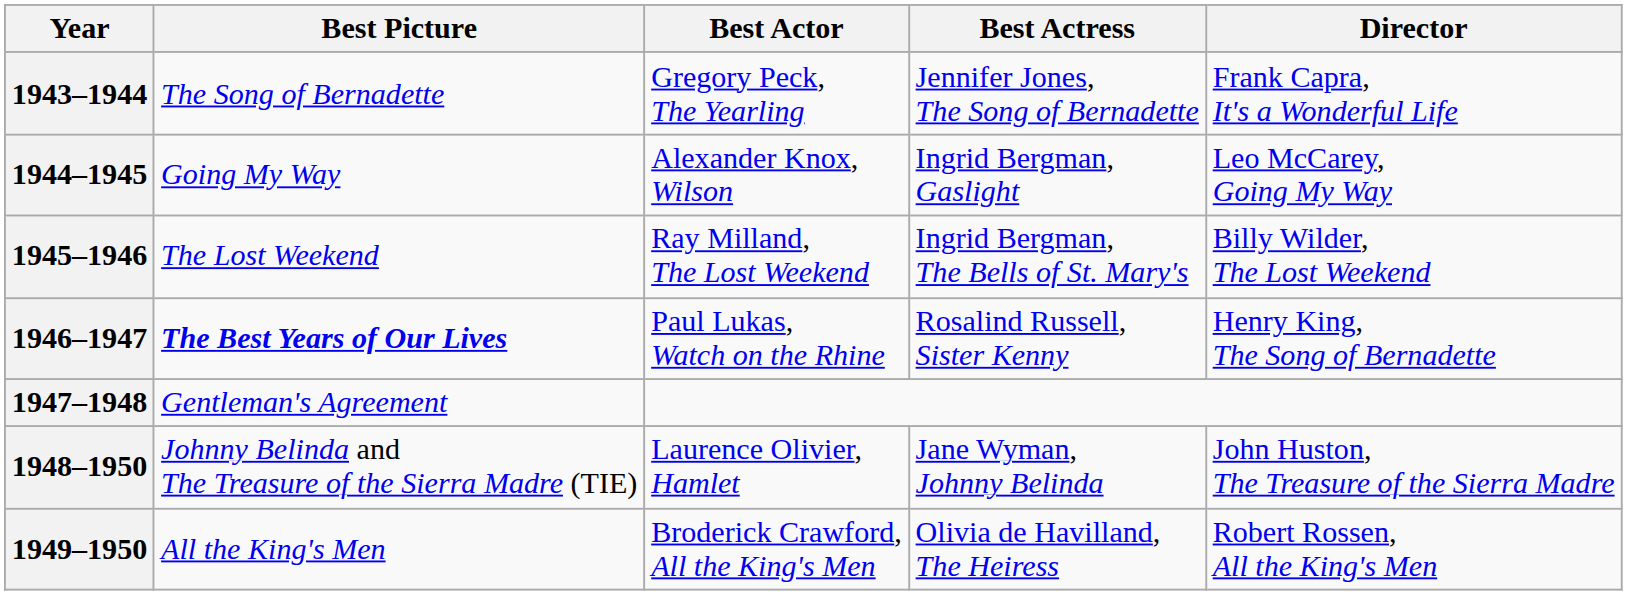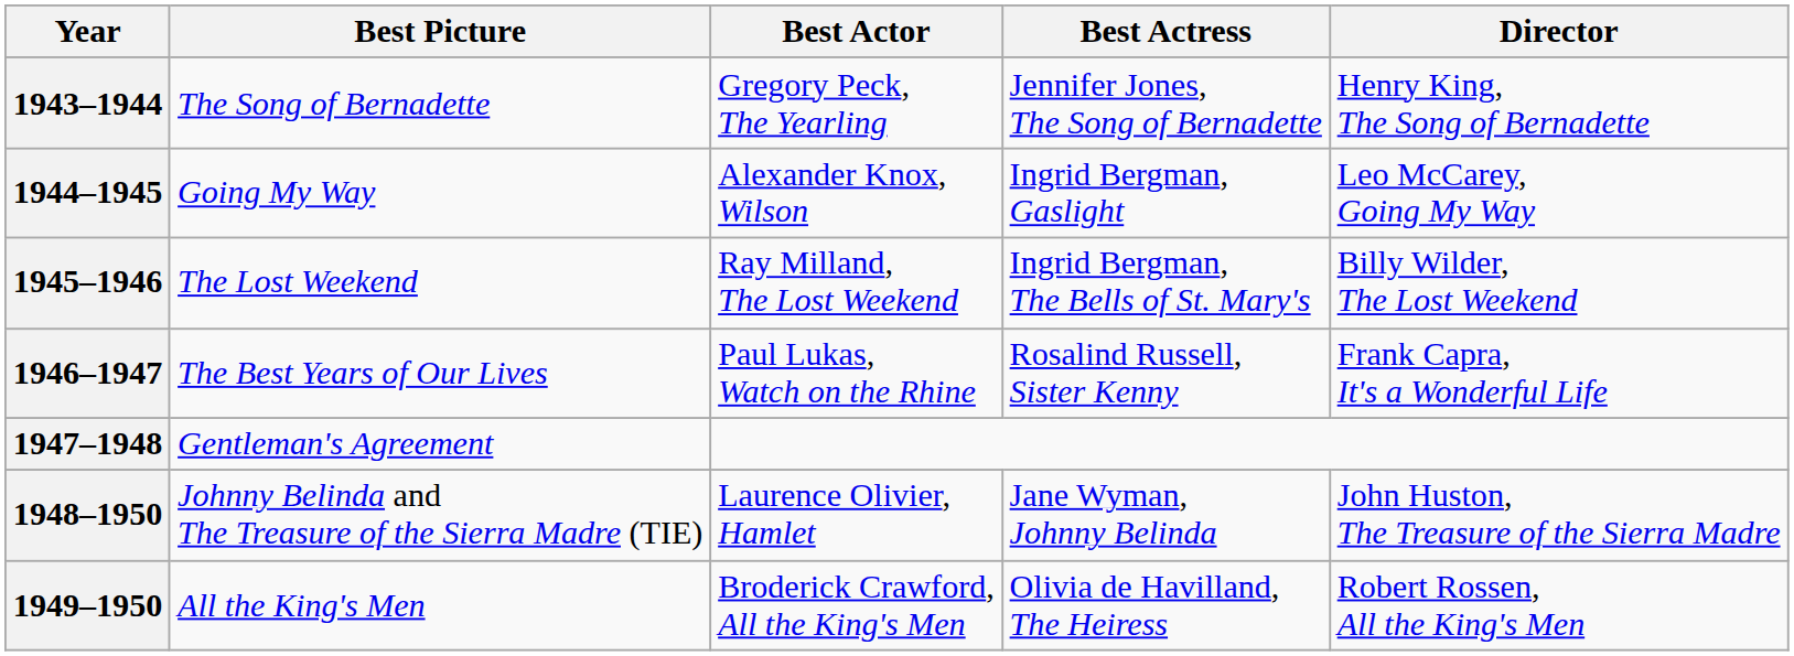1943–1944 | Director: Frank Capra, It's a Wonderful Life -> Henry King, The Song of Bernadette
1946–1947 | Best Picture: bold -> normal
1946–1947 | Director: Henry King, The Song of Bernadette -> Frank Capra, It's a Wonderful Life
